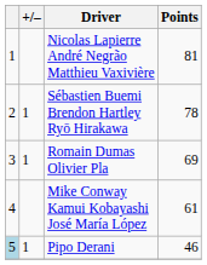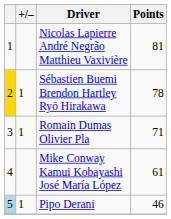Sébastien Buemi Brendon Hartley Ryō Hirakawa | column 1: no background -> gold background
Romain Dumas Olivier Pla | Points: 69 -> 71
